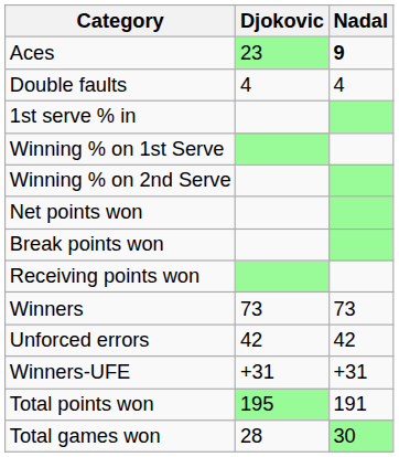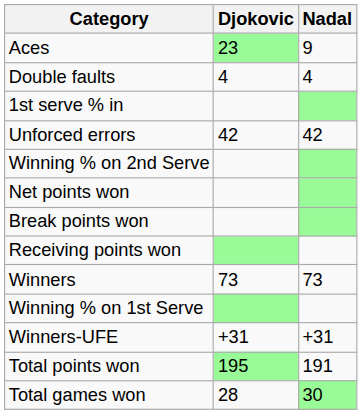Aces | Nadal: bold -> normal
rows swapped: Winning % on 1st Serve <-> Unforced errors
